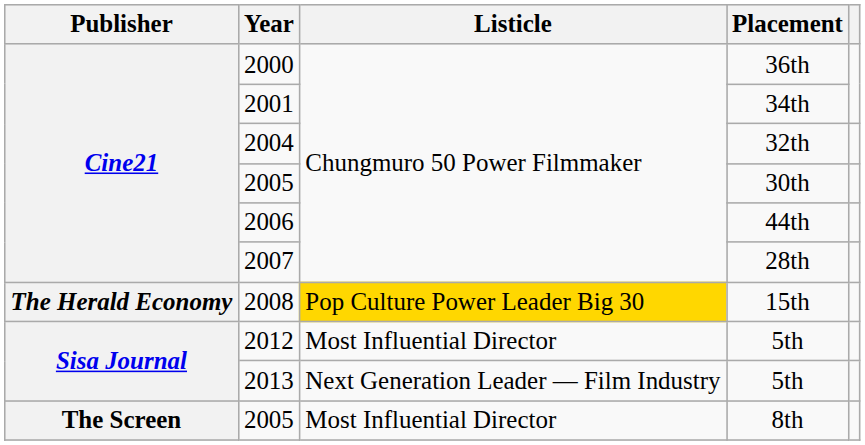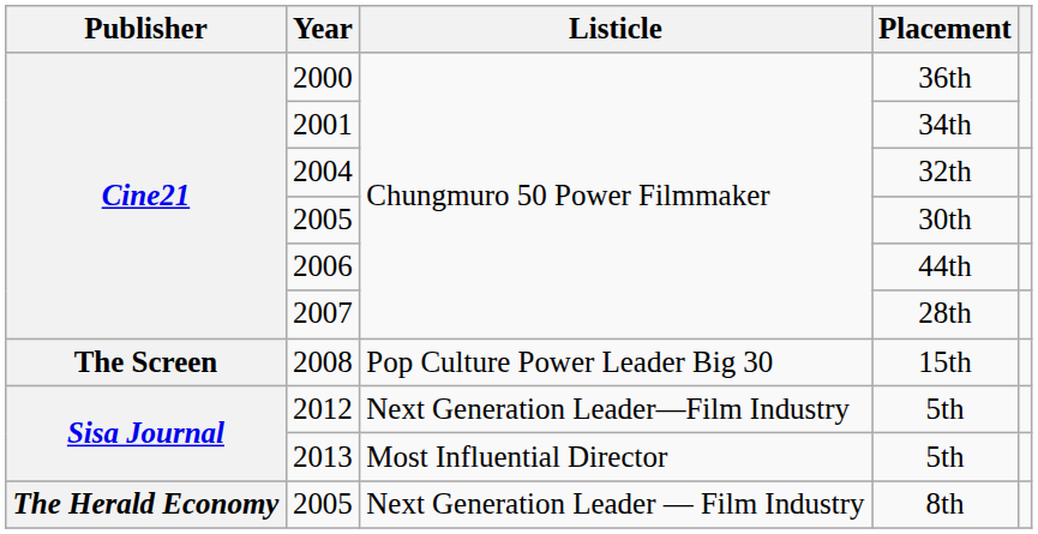15th | Publisher: The Herald Economy -> The Screen
15th | Listicle: gold background -> no background
2012 / 5th | Listicle: Most Influential Director -> Next Generation Leader—Film Industry
2013 / 5th | Listicle: Next Generation Leader — Film Industry -> Most Influential Director
8th | Publisher: The Screen -> The Herald Economy
8th | Listicle: Most Influential Director -> Next Generation Leader — Film Industry
